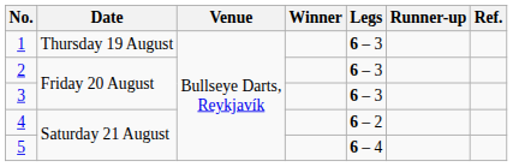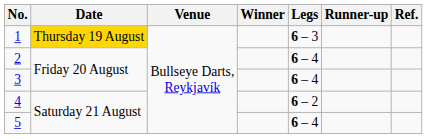1 | Date: no background -> gold background
2 | Legs: 6 – 3 -> 6 – 4
3 | Legs: 6 – 3 -> 6 – 4
